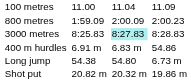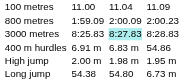+ row: High jump | 2.00 m | 1.98 m | 1.95 m
- row: Shot put | 20.82 m | 20.32 m | 19.86 m
